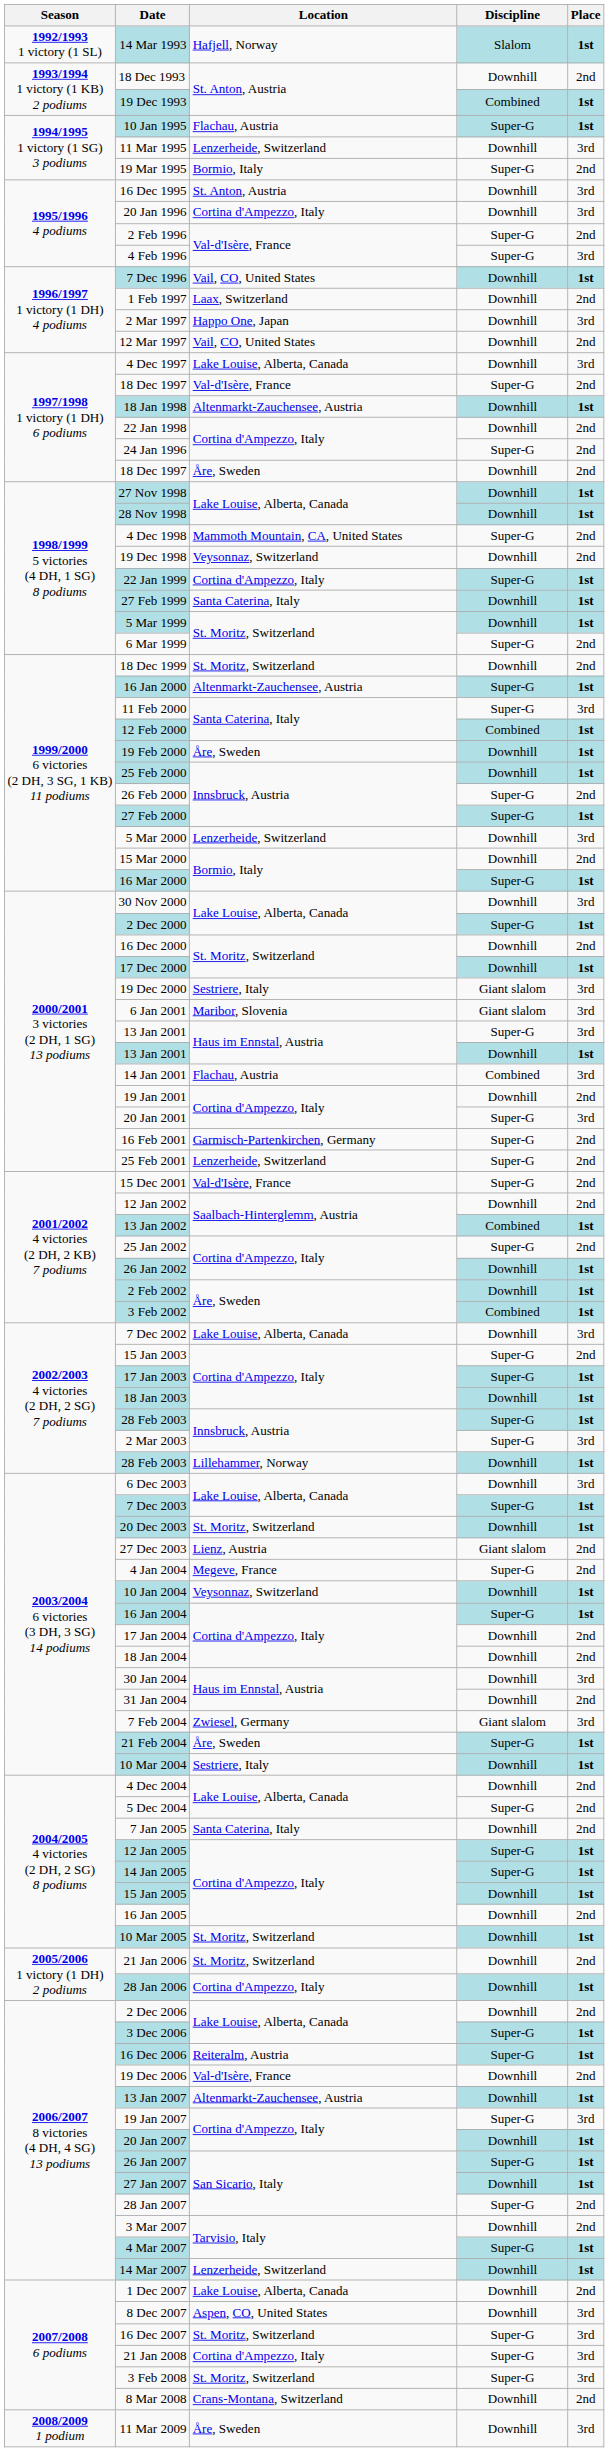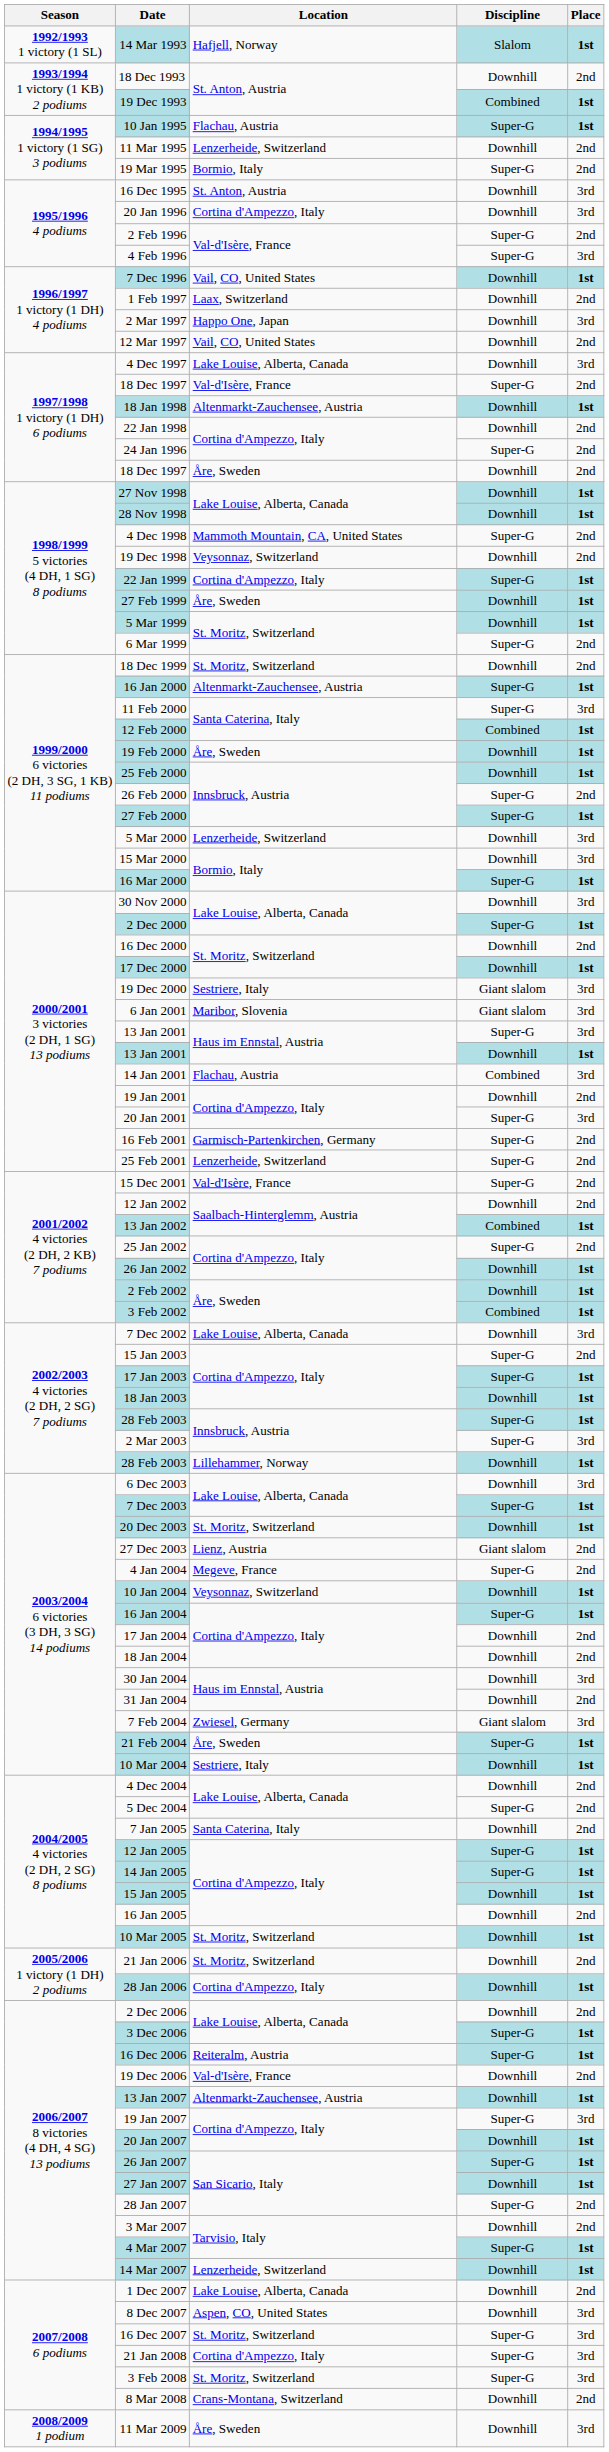11 Mar 1995 | Place: 3rd -> 2nd
27 Feb 1999 | Location: Santa Caterina, Italy -> Åre, Sweden
15 Mar 2000 | Place: 2nd -> 3rd
